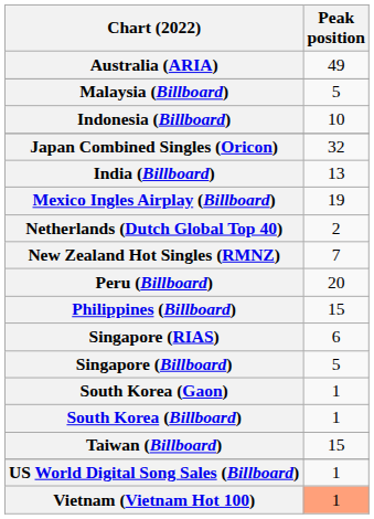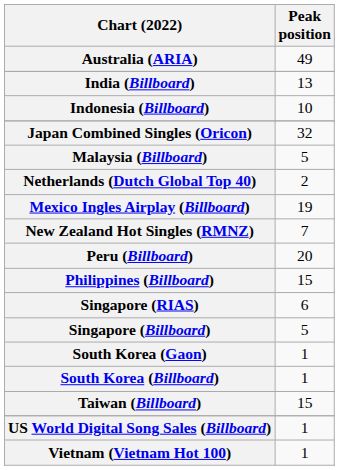rows swapped: India (Billboard) <-> Malaysia (Billboard)
rows swapped: Mexico Ingles Airplay (Billboard) <-> Netherlands (Dutch Global Top 40)
Vietnam (Vietnam Hot 100) | Peak position: lightsalmon background -> no background
